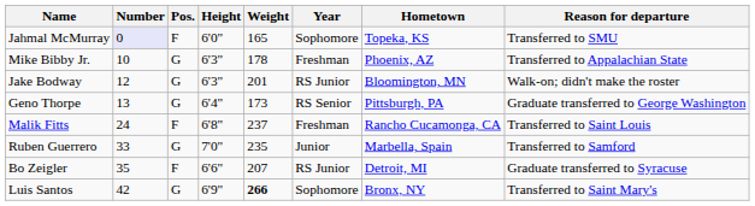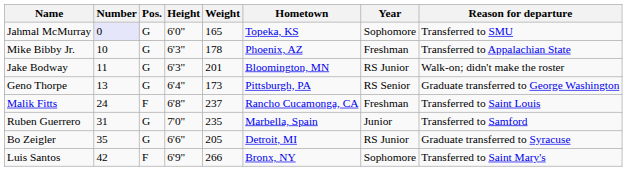columns swapped: Year <-> Hometown
Jahmal McMurray | Pos.: F -> G
Jake Bodway | Number: 12 -> 11
Ruben Guerrero | Number: 33 -> 31
Bo Zeigler | Pos.: F -> G
Bo Zeigler | Weight: 207 -> 205
Luis Santos | Pos.: G -> F
Luis Santos | Weight: bold -> normal
